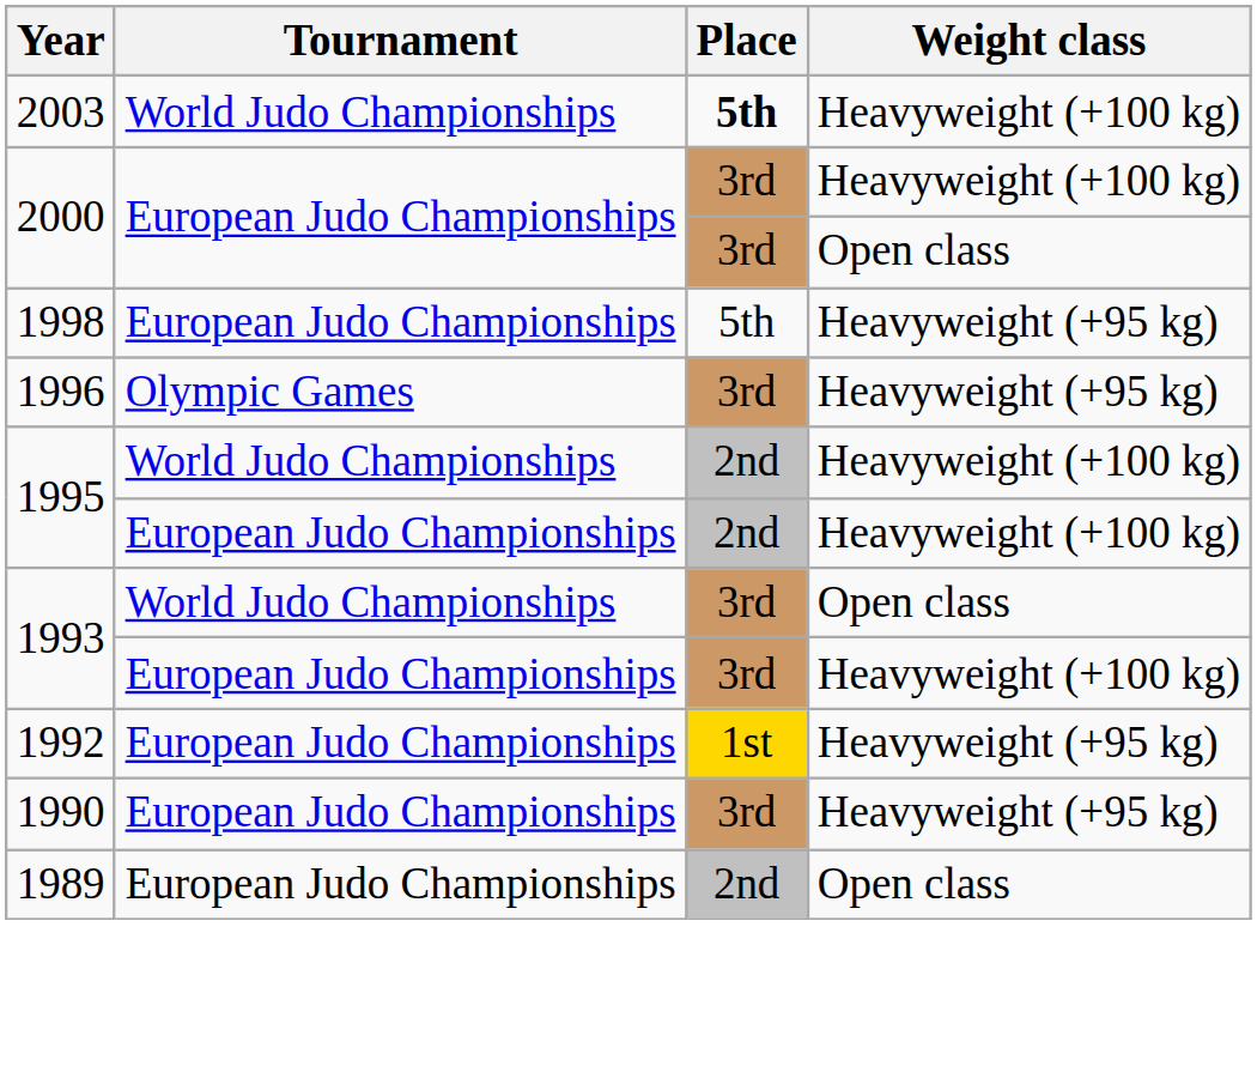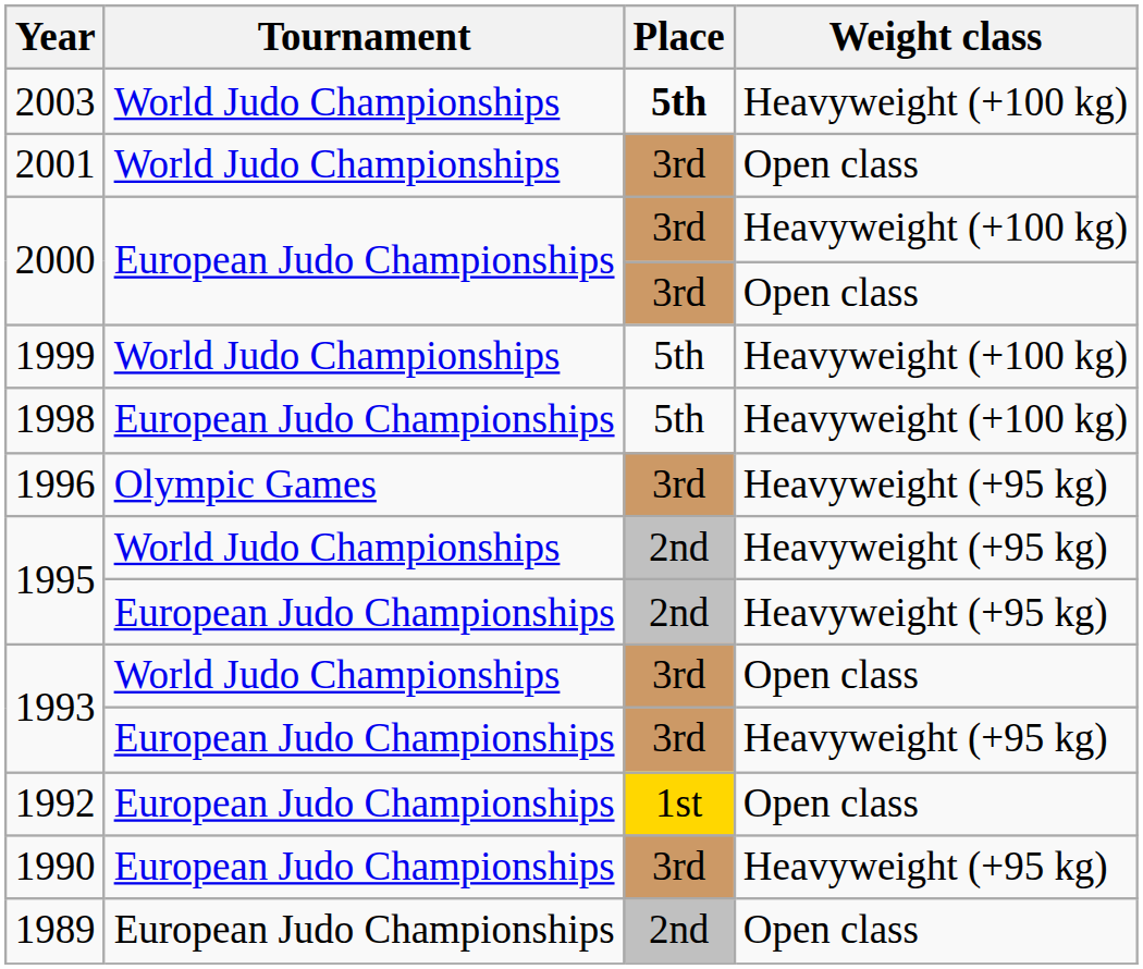+ row: 2001 | World Judo Championships | 3rd | Open class
+ row: 1999 | World Judo Championships | 5th | Heavyweight (+100 kg)
1998 | Weight class: Heavyweight (+95 kg) -> Heavyweight (+100 kg)
1995 / World Judo Championships | Weight class: Heavyweight (+100 kg) -> Heavyweight (+95 kg)
1995 / European Judo Championships | Weight class: Heavyweight (+100 kg) -> Heavyweight (+95 kg)
1993 / European Judo Championships | Weight class: Heavyweight (+100 kg) -> Heavyweight (+95 kg)
1992 | Weight class: Heavyweight (+95 kg) -> Open class
